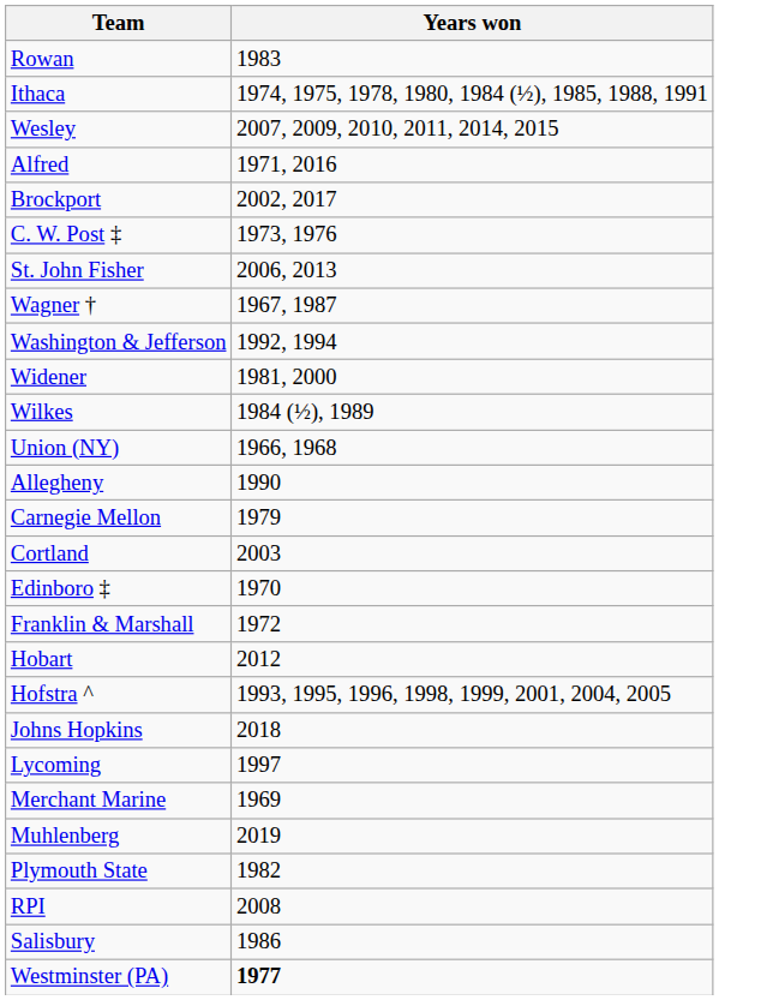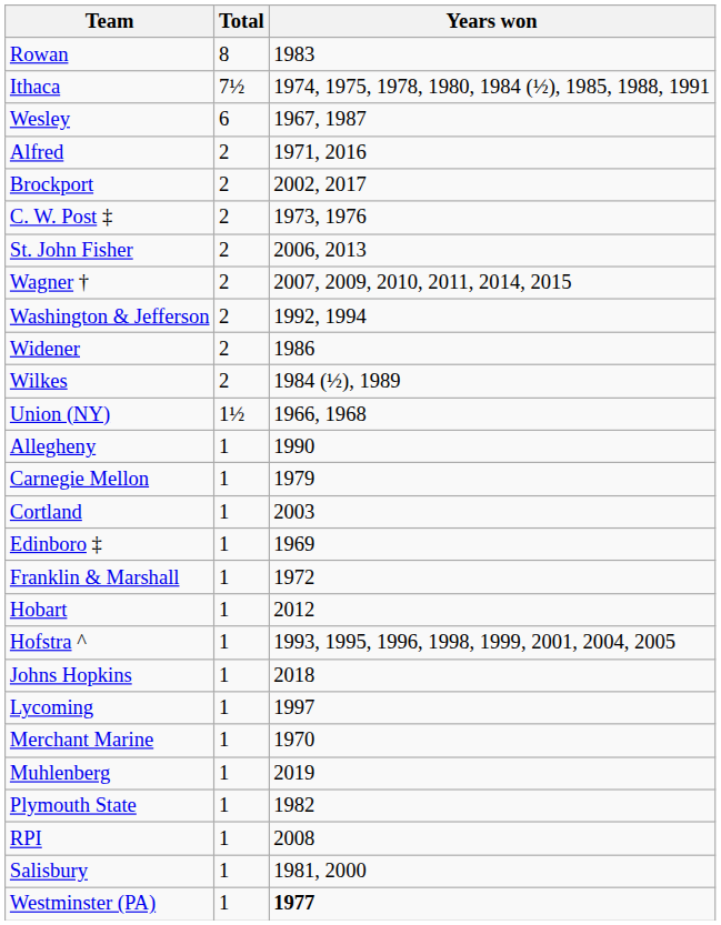+ column: Total | 8 | 7½ | 6 | 2 | 2 | 2 | 2 | 2 | 2 | 2 | 2 | 1½ | 1 | 1 | 1 | 1 | 1 | 1 | 1 | 1 | 1 | 1 | 1 | 1 | 1 | 1 | 1
Wesley | Years won: 2007, 2009, 2010, 2011, 2014, 2015 -> 1967, 1987
Wagner † | Years won: 1967, 1987 -> 2007, 2009, 2010, 2011, 2014, 2015
Widener | Years won: 1981, 2000 -> 1986
Edinboro ‡ | Years won: 1970 -> 1969
Merchant Marine | Years won: 1969 -> 1970
Salisbury | Years won: 1986 -> 1981, 2000
